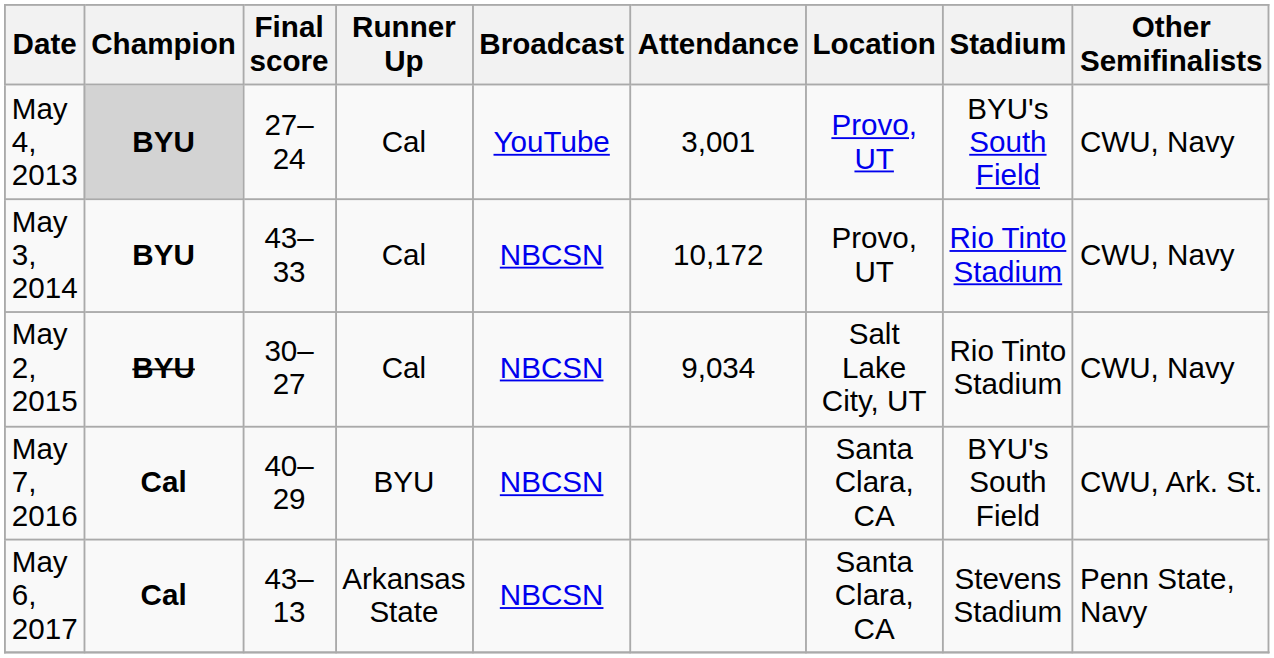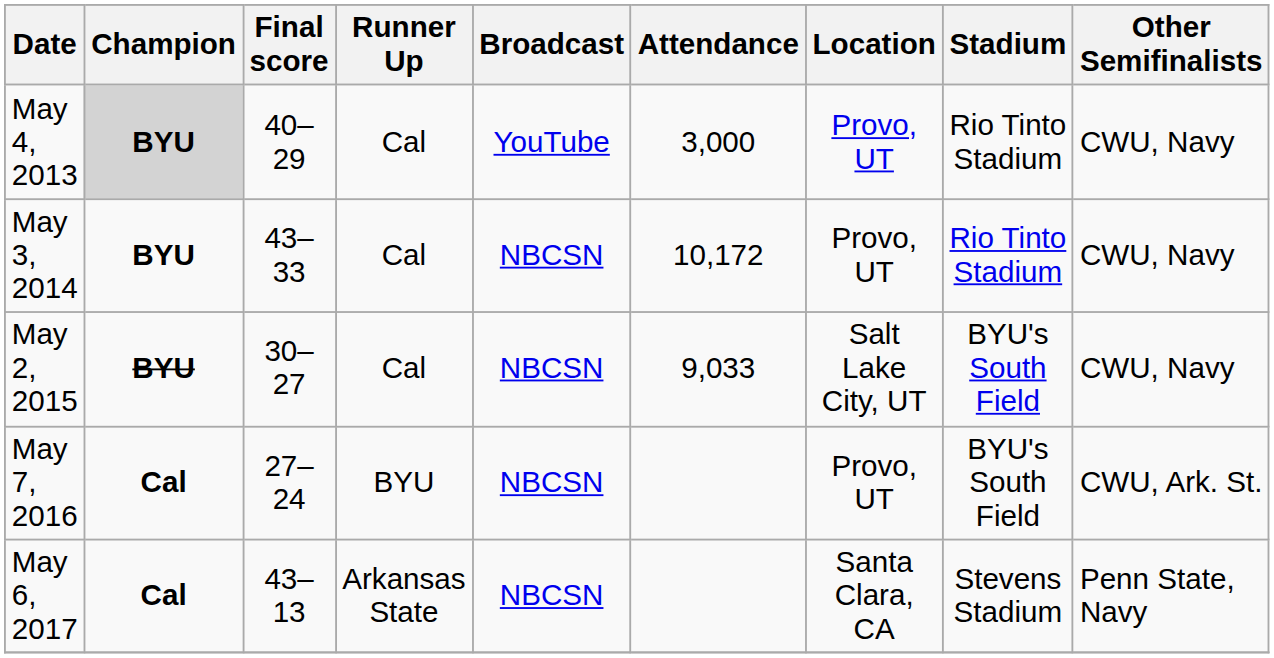May 4, 2013 | Final score: 27–24 -> 40–29
May 4, 2013 | Attendance: 3,001 -> 3,000
May 4, 2013 | Stadium: BYU's South Field -> Rio Tinto Stadium
May 2, 2015 | Attendance: 9,034 -> 9,033
May 2, 2015 | Stadium: Rio Tinto Stadium -> BYU's South Field
May 7, 2016 | Final score: 40–29 -> 27–24
May 7, 2016 | Location: Santa Clara, CA -> Provo, UT
